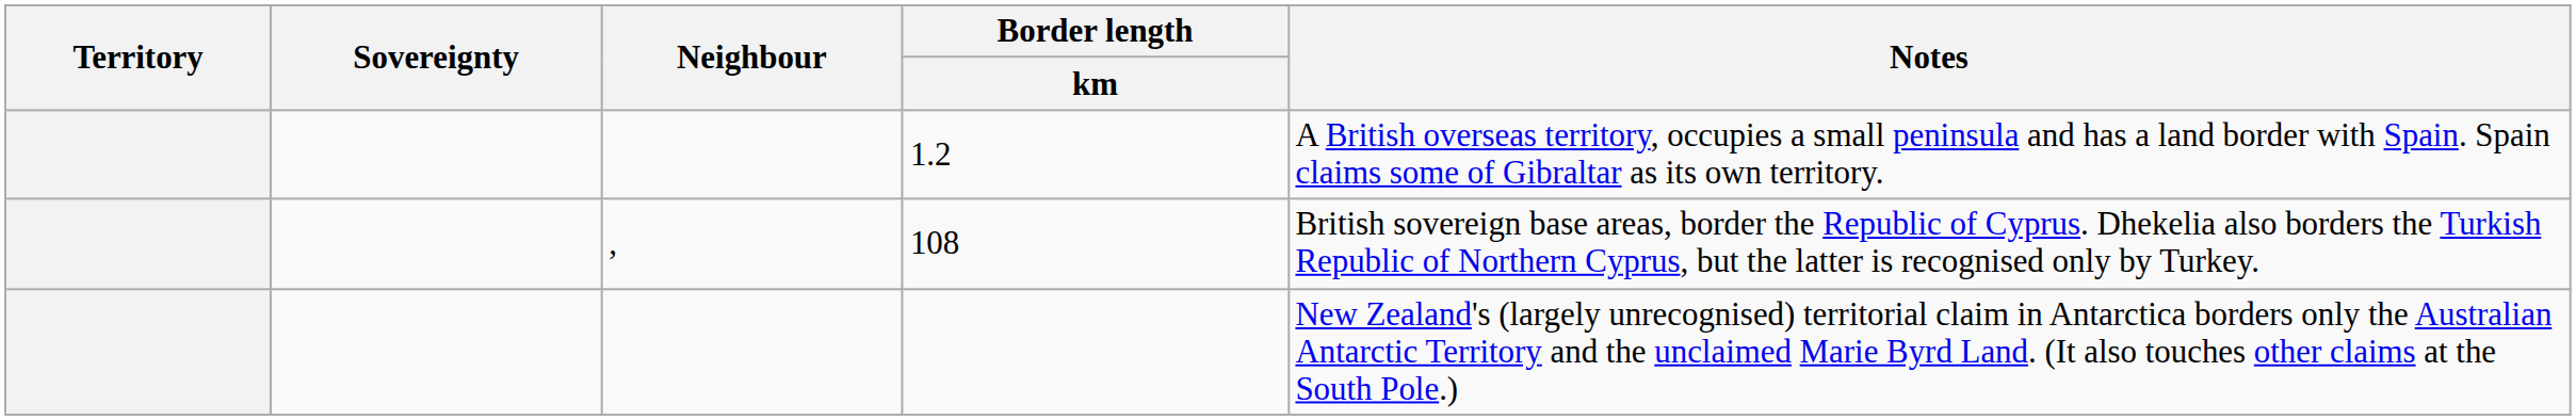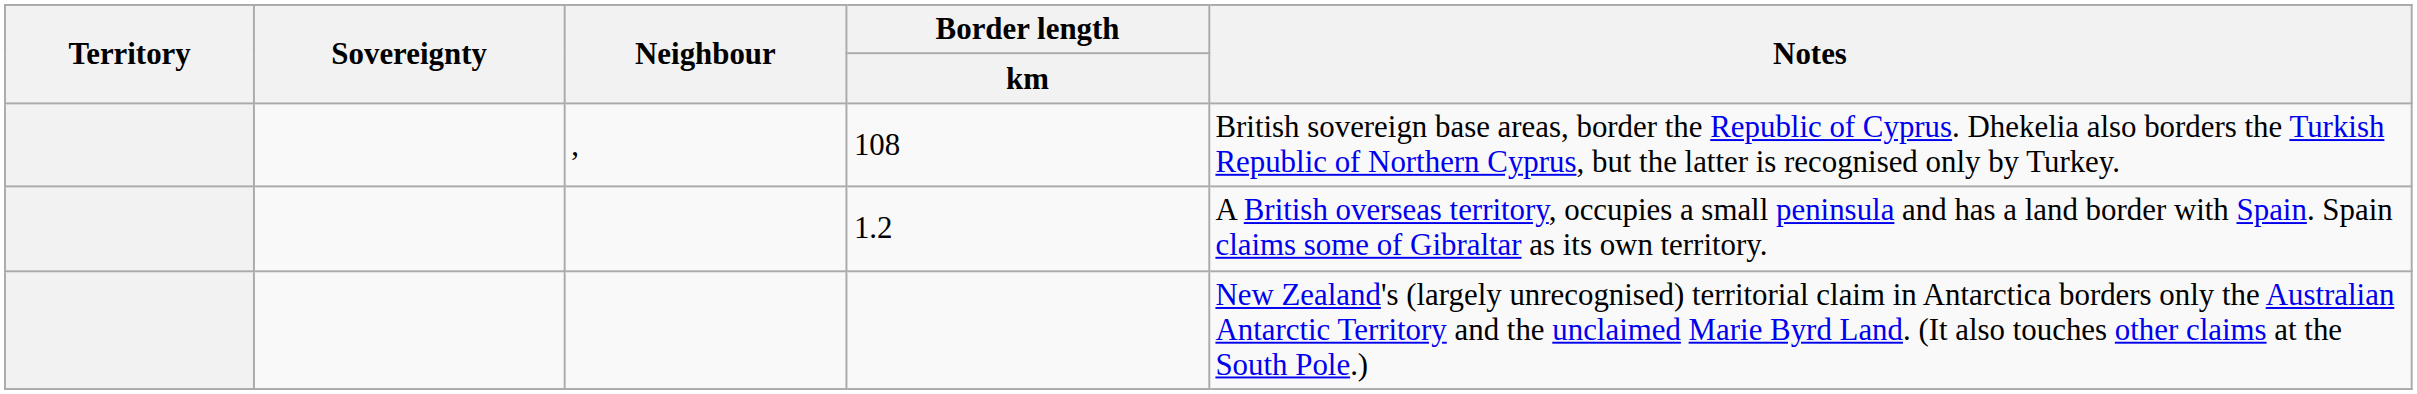rows swapped: 108 <-> 1.2
